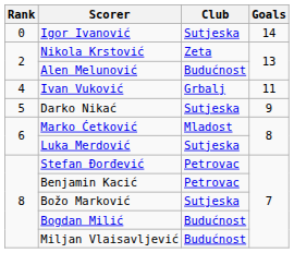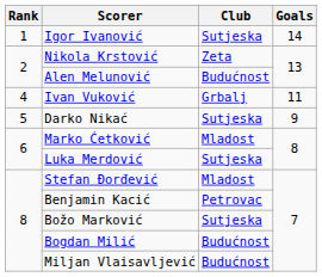Igor Ivanović | Rank: 0 -> 1
Stefan Đorđević | Club: Petrovac -> Mladost
